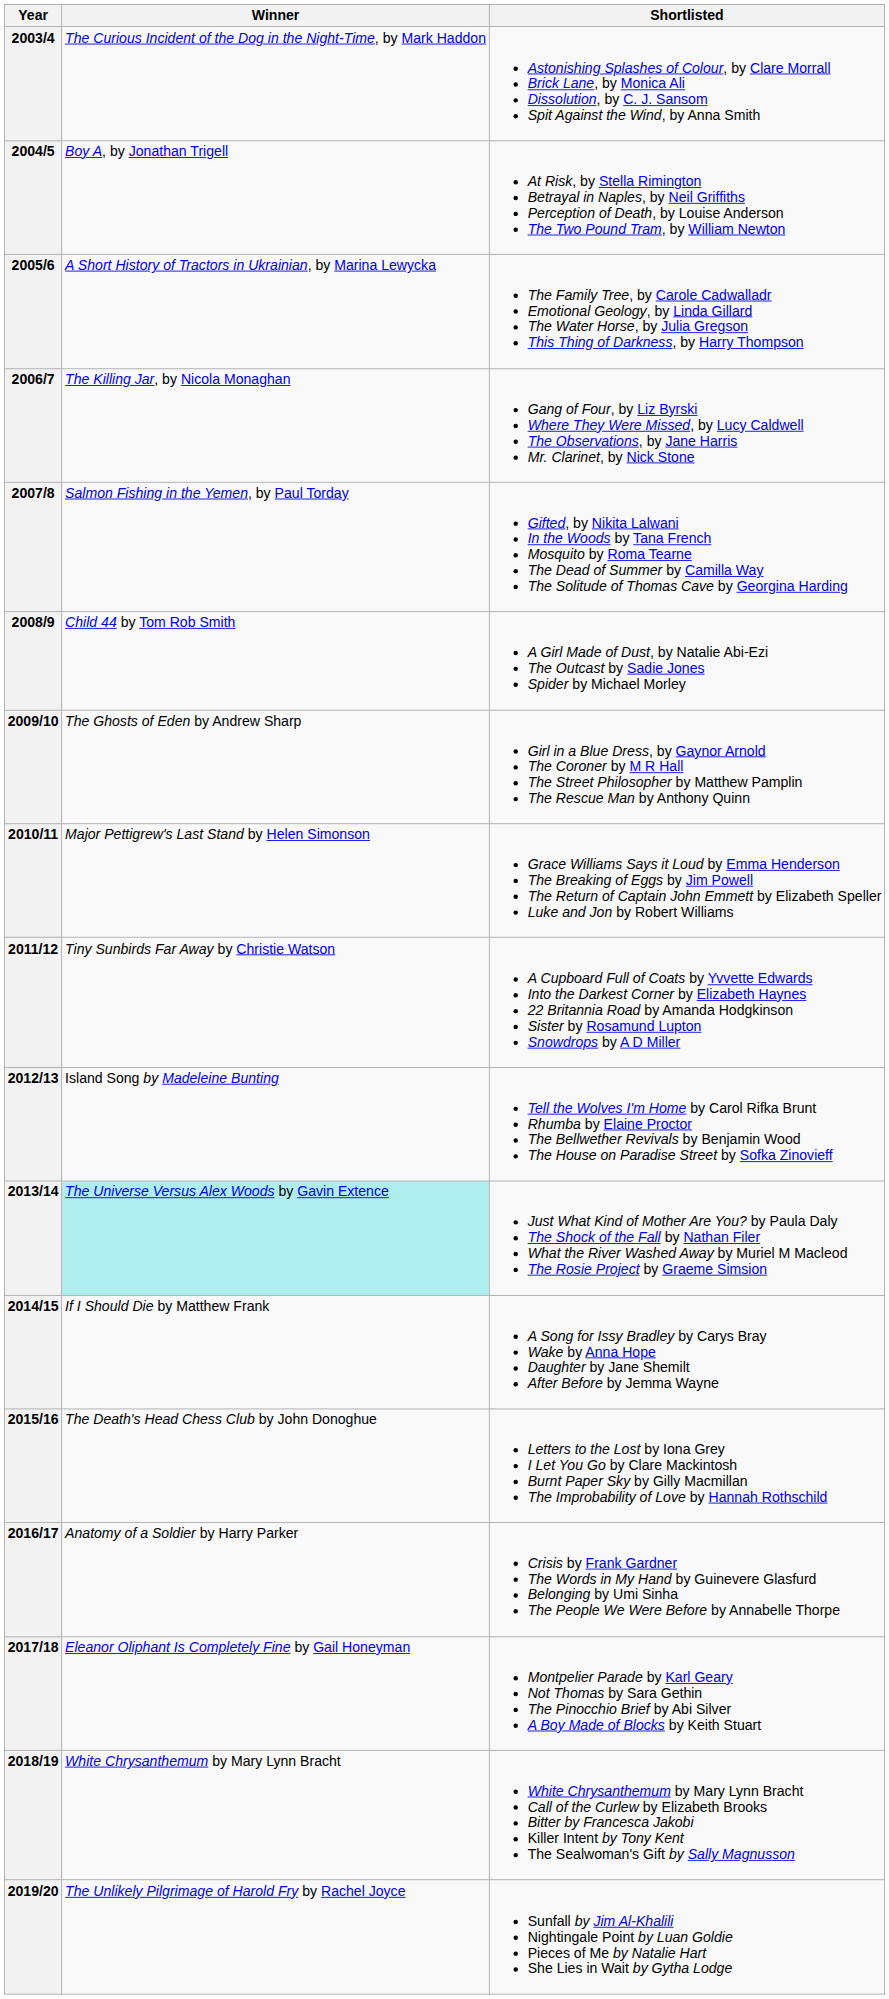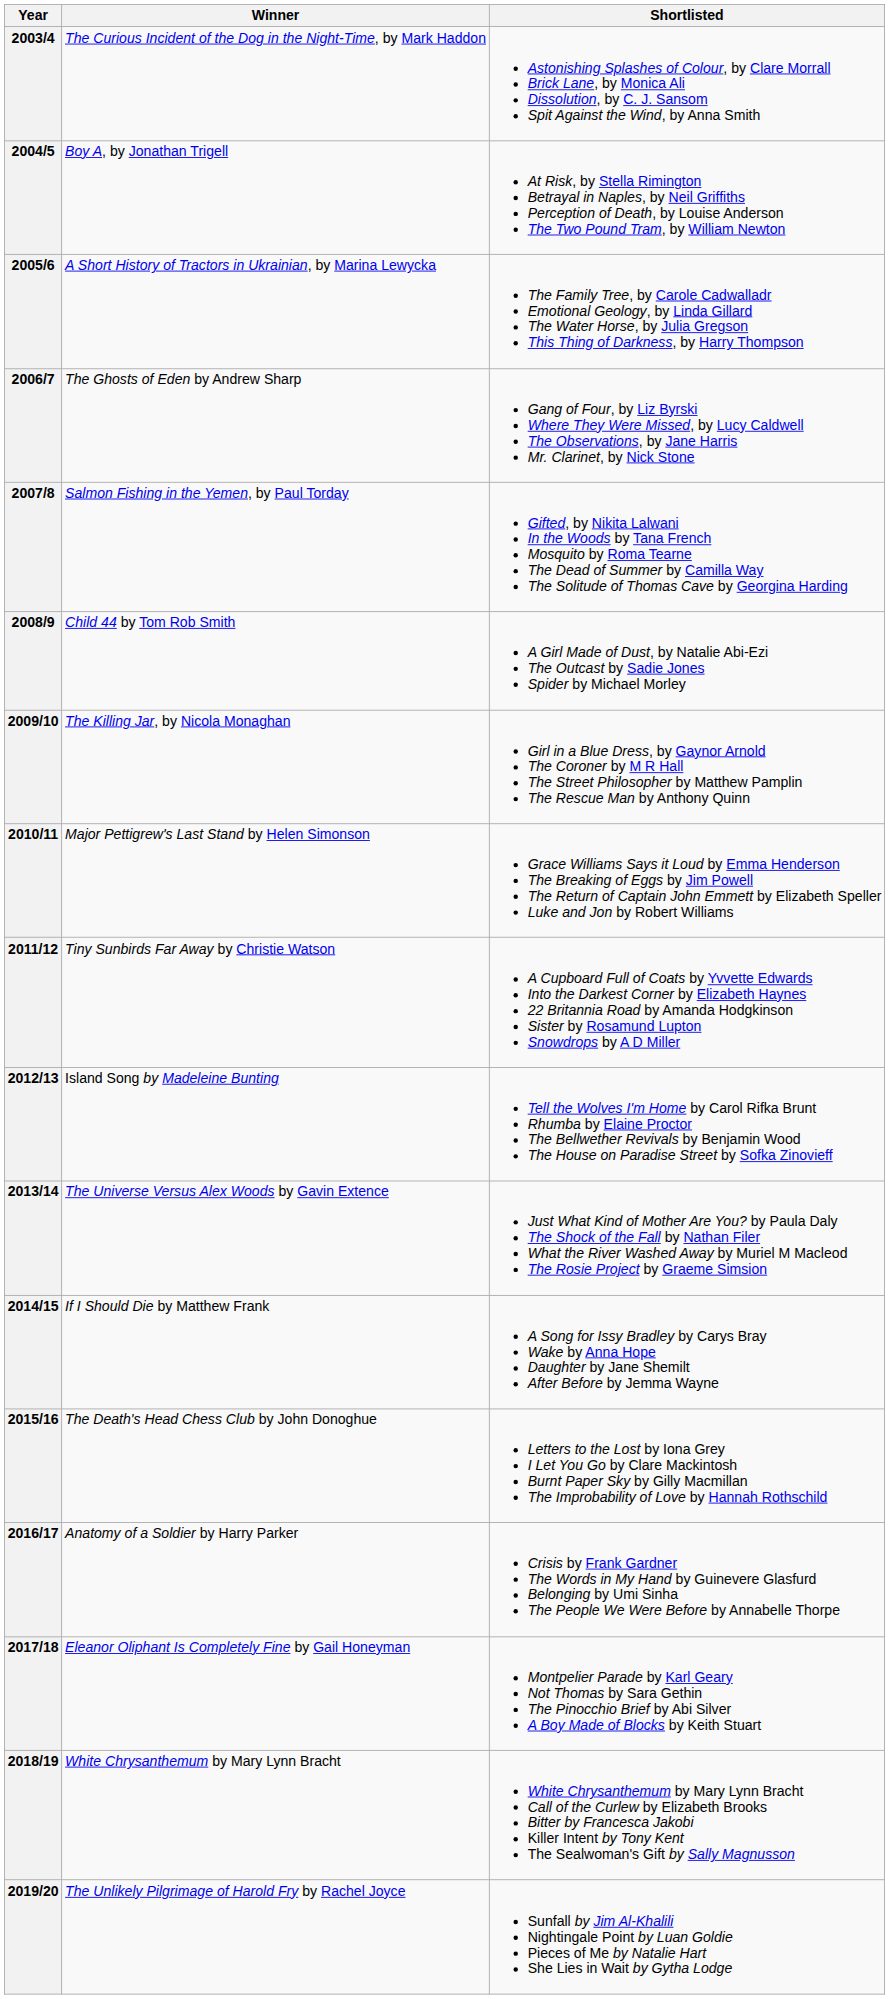2006/7 | Winner: The Killing Jar, by Nicola Monaghan -> The Ghosts of Eden by Andrew Sharp
2009/10 | Winner: The Ghosts of Eden by Andrew Sharp -> The Killing Jar, by Nicola Monaghan
2013/14 | Winner: paleturquoise background -> no background
